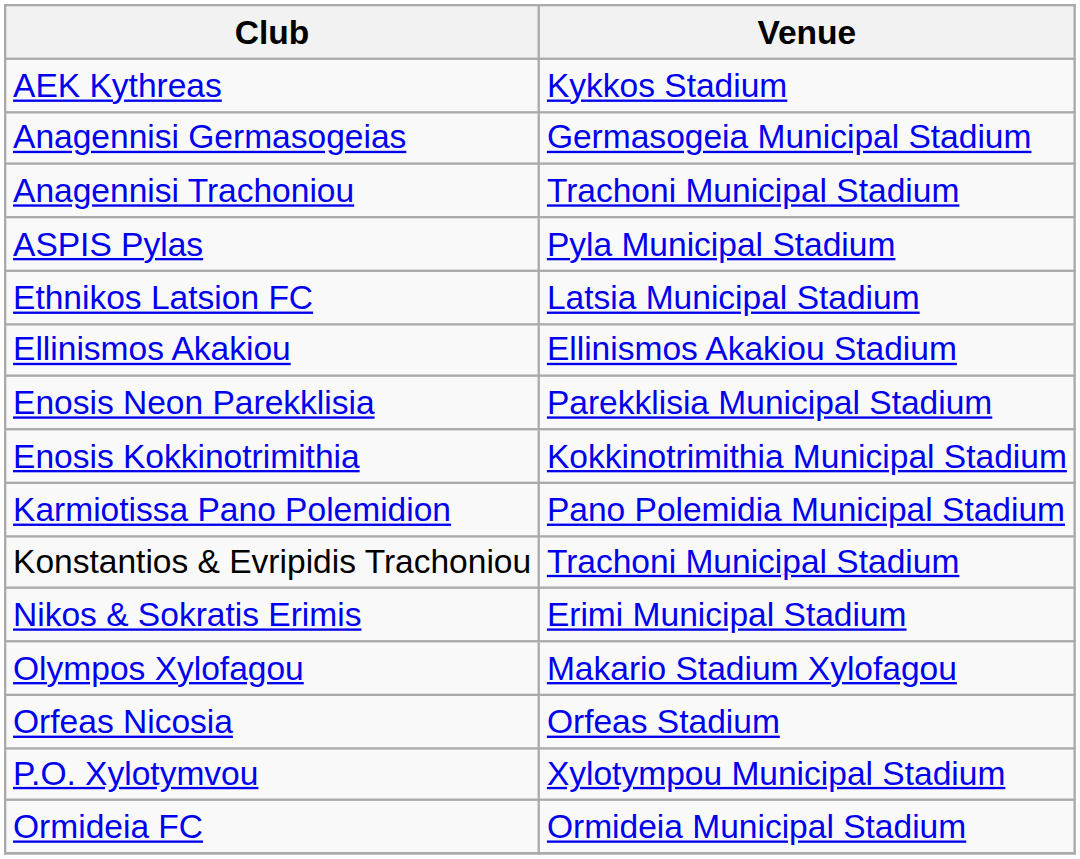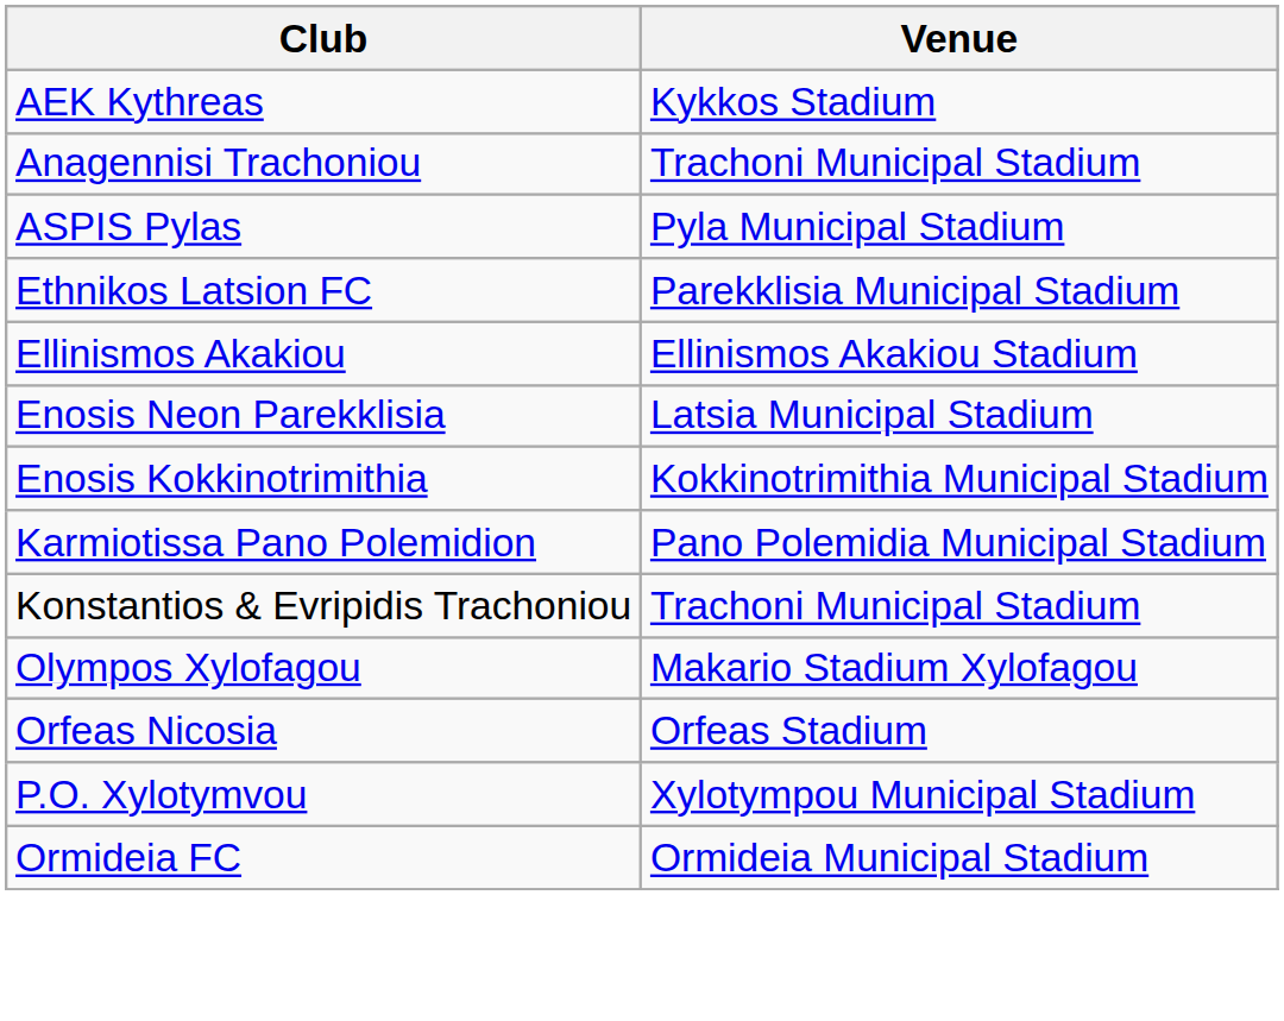- row: Anagennisi Germasogeias | Germasogeia Municipal Stadium
Ethnikos Latsion FC | Venue: Latsia Municipal Stadium -> Parekklisia Municipal Stadium
Enosis Neon Parekklisia | Venue: Parekklisia Municipal Stadium -> Latsia Municipal Stadium
- row: Nikos & Sokratis Erimis | Erimi Municipal Stadium
